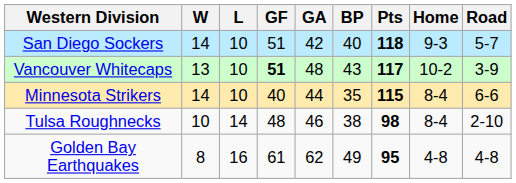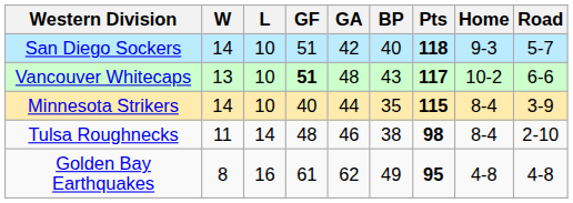Vancouver Whitecaps | Road: 3-9 -> 6-6
Minnesota Strikers | Road: 6-6 -> 3-9
Tulsa Roughnecks | W: 10 -> 11
